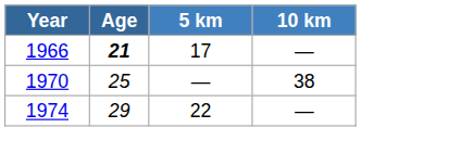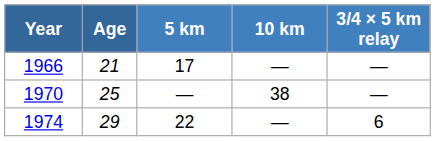+ column: 3/4 × 5 km relay | — | — | 6
1966 | Age: bold -> normal
